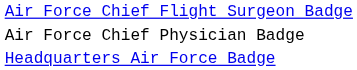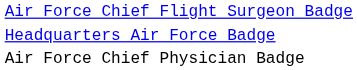rows swapped: Air Force Chief Physician Badge <-> Headquarters Air Force Badge
